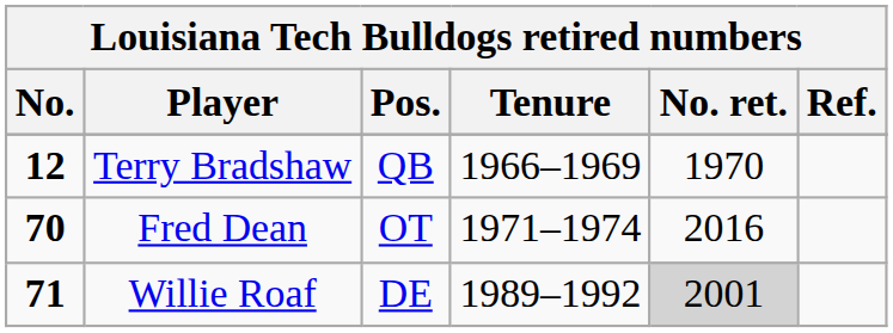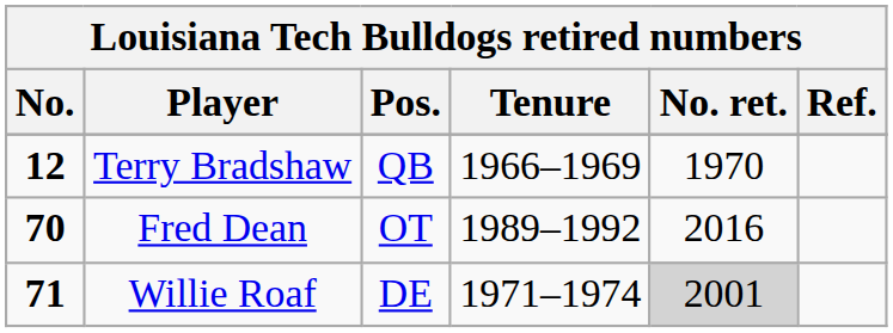Fred Dean | Tenure: 1971–1974 -> 1989–1992
Willie Roaf | Tenure: 1989–1992 -> 1971–1974
